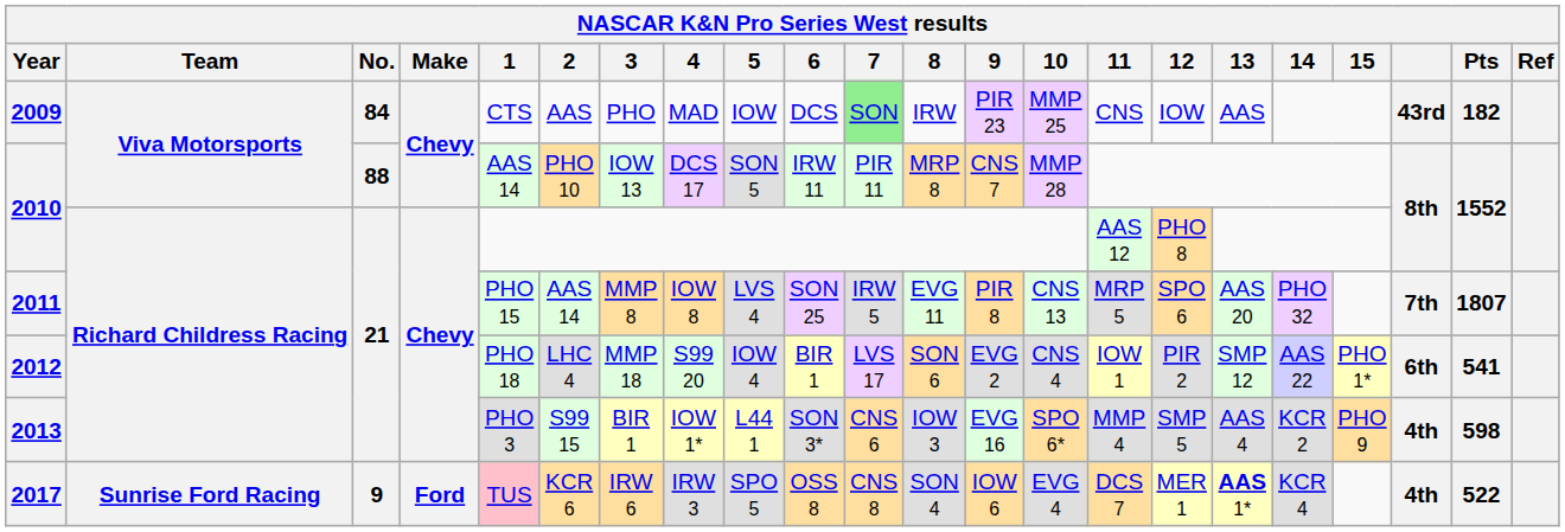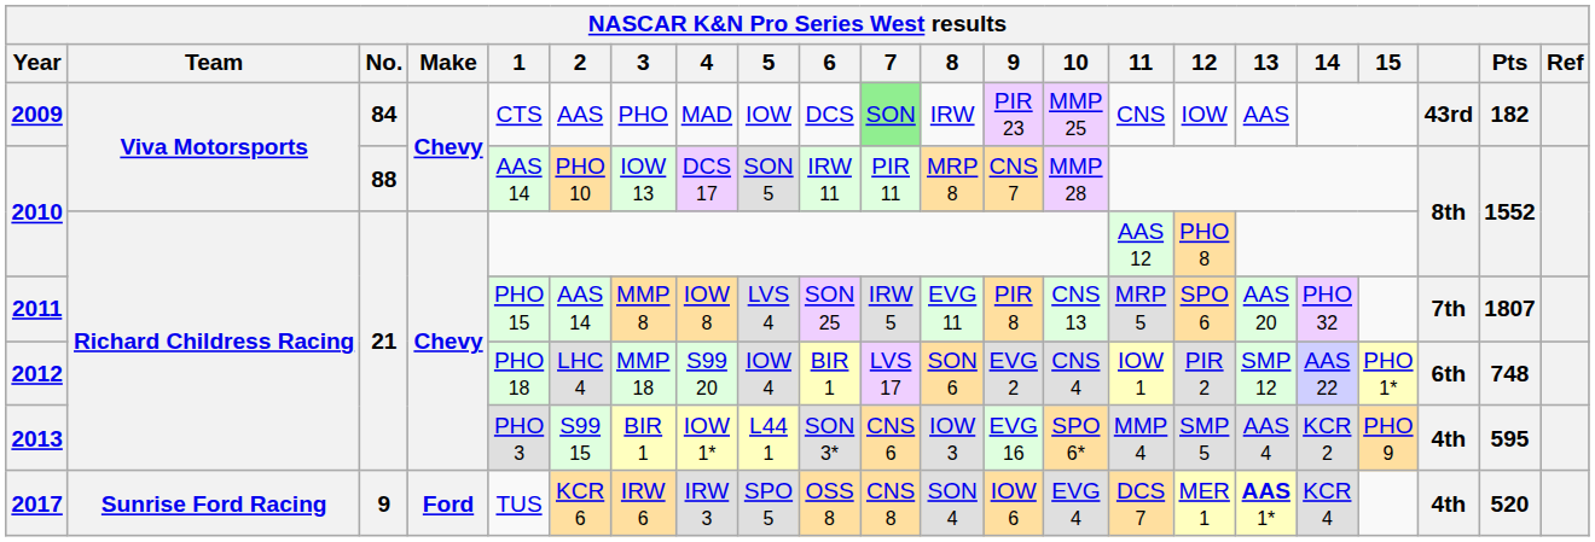2012 | Pts: 541 -> 748
2013 | Pts: 598 -> 595
2017 | 1: pink background -> no background
2017 | Pts: 522 -> 520
